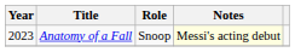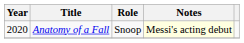Anatomy of a Fall | Year: 2023 -> 2020
